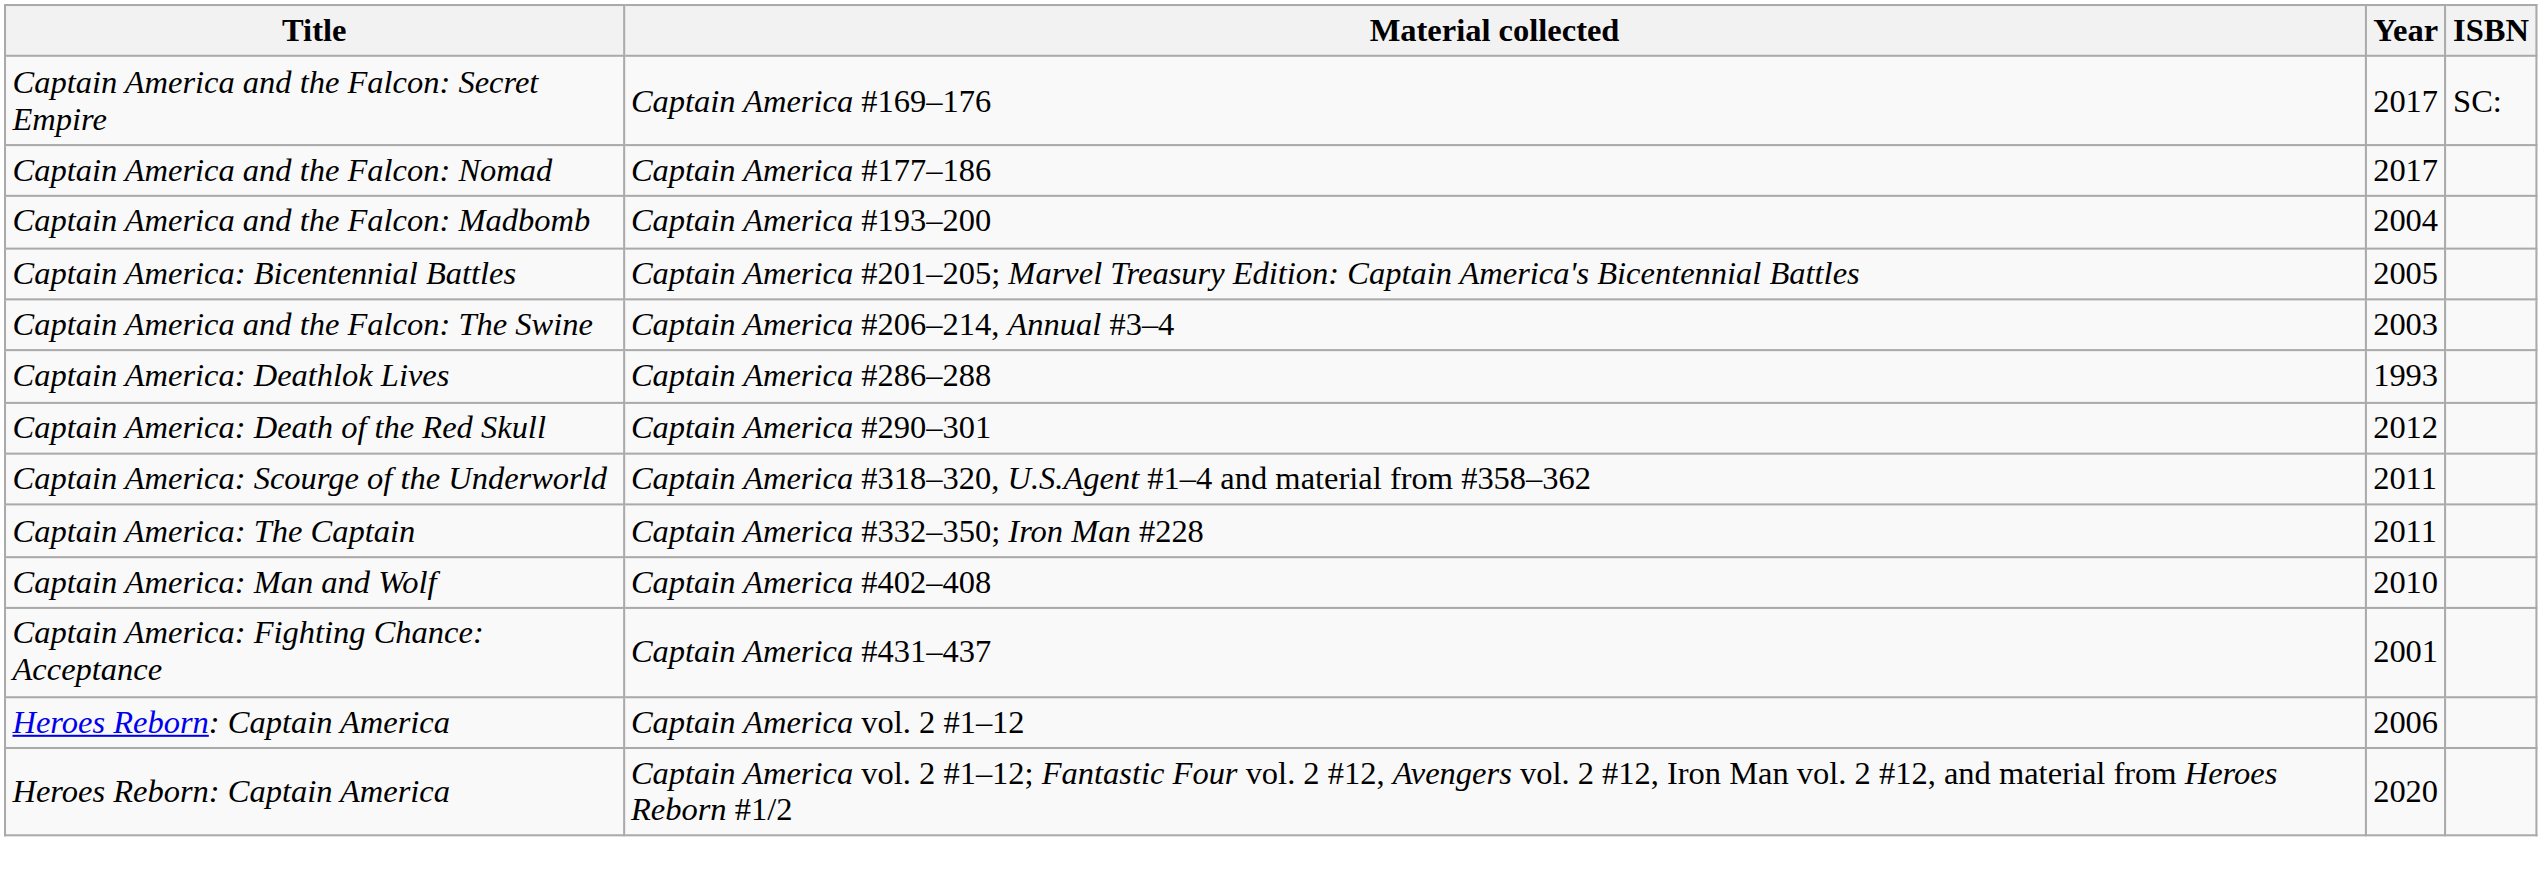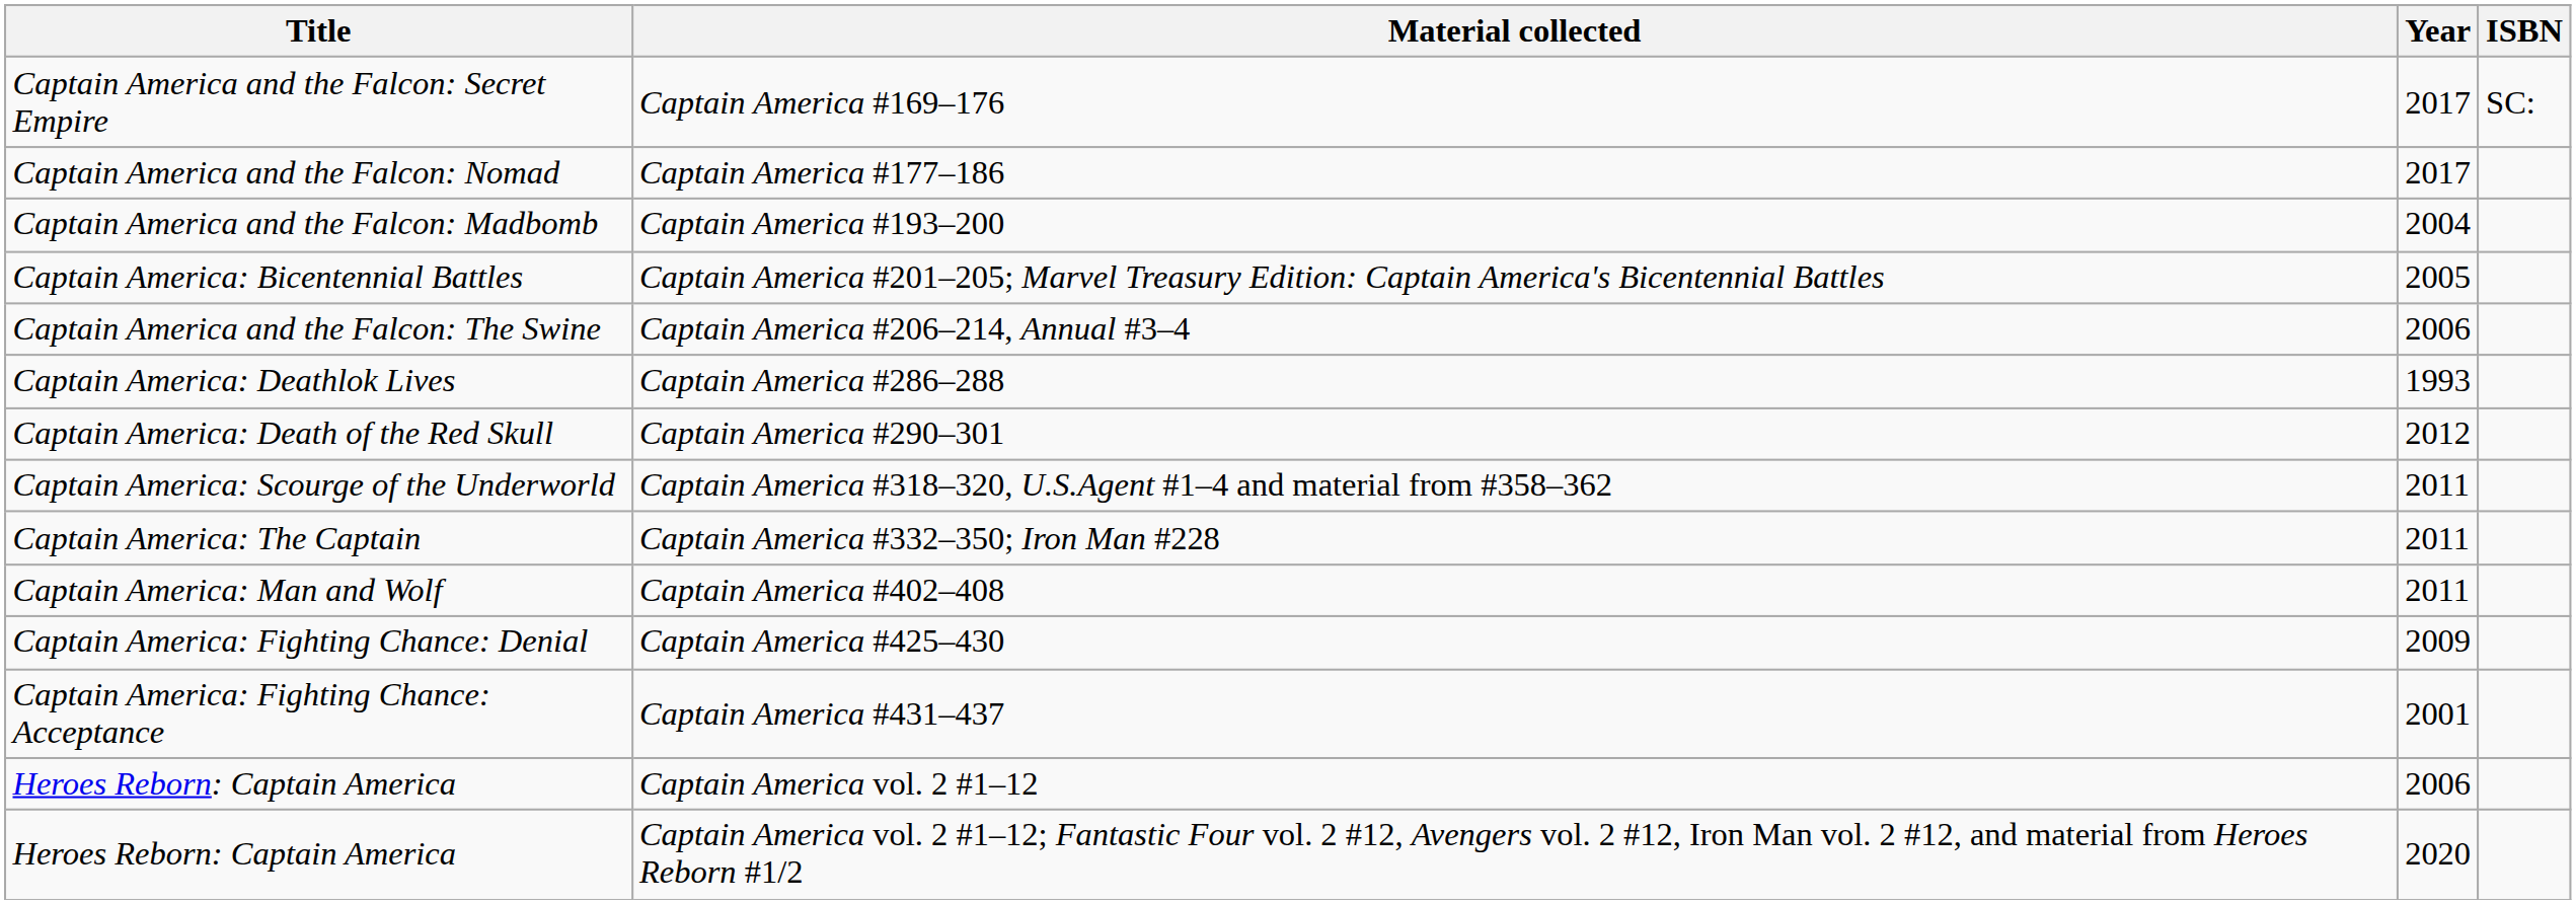Captain America #206–214, Annual #3–4 | Year: 2003 -> 2006
Captain America #402–408 | Year: 2010 -> 2011
+ row: Captain America: Fighting Chance: Denial | Captain America #425–430 | 2009
